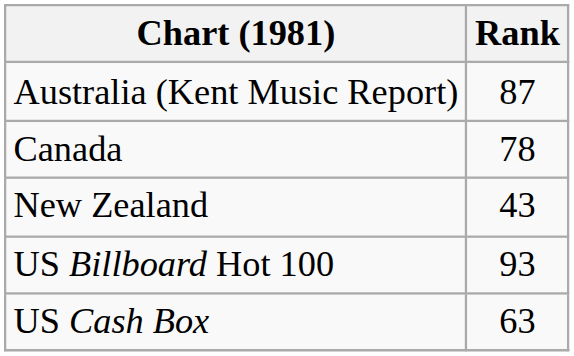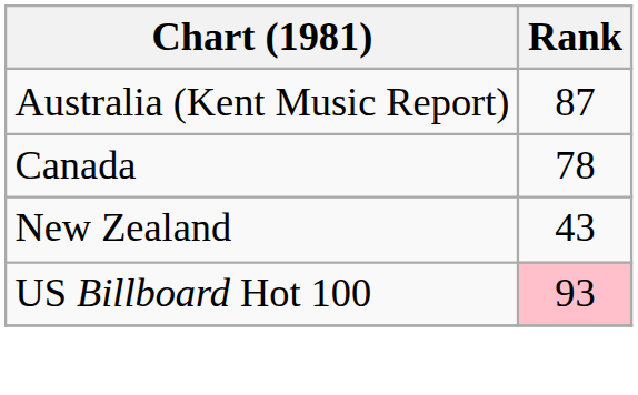US Billboard Hot 100 | Rank: no background -> pink background
- row: US Cash Box | 63
